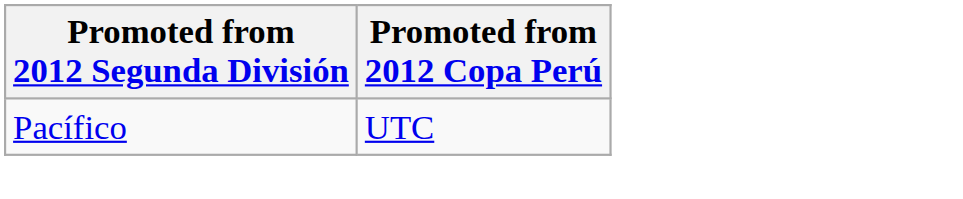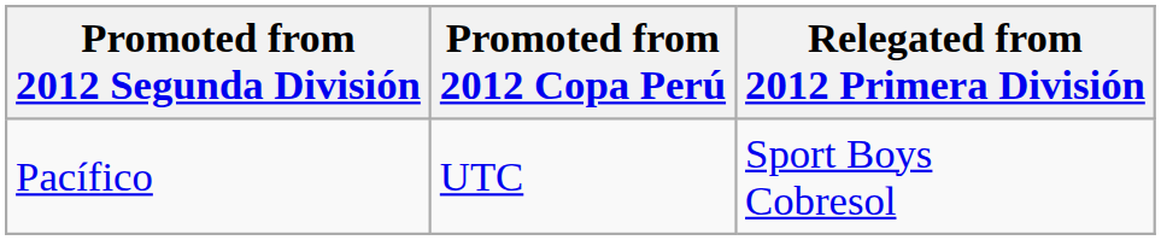+ column: Relegated from 2012 Primera División | Sport Boys Cobresol
